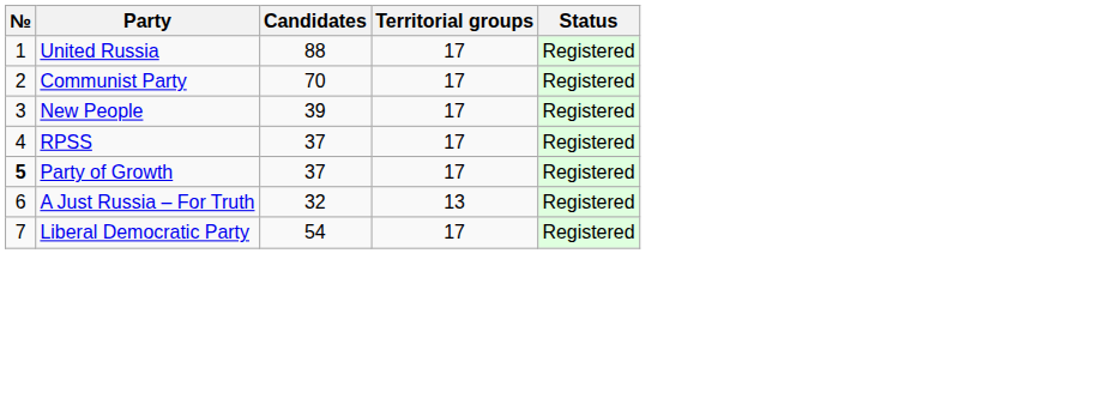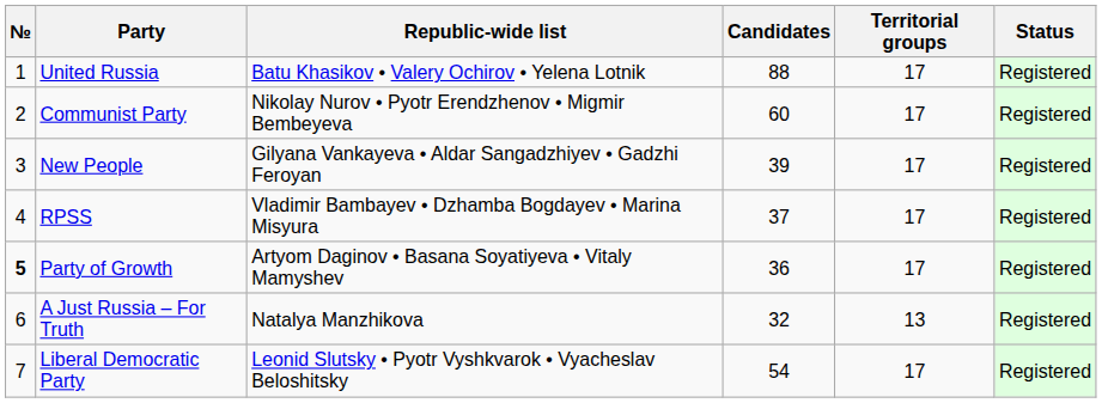+ column: Republic-wide list | Batu Khasikov • Valery Ochirov • Yelena Lotnik | Nikolay Nurov • Pyotr Erendzhenov • Migmir Bembeyeva | Gilyana Vankayeva • Aldar Sangadzhiyev • Gadzhi Feroyan | Vladimir Bambayev • Dzhamba Bogdayev • Marina Misyura | Artyom Daginov • Basana Soyatiyeva • Vitaly Mamyshev | Natalya Manzhikova | Leonid Slutsky • Pyotr Vyshkvarok • Vyacheslav Beloshitsky
Communist Party | Candidates: 70 -> 60
Party of Growth | Candidates: 37 -> 36
